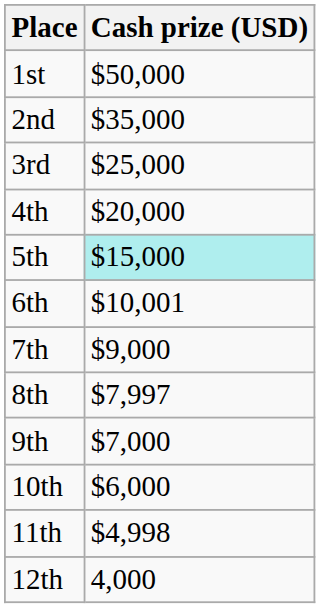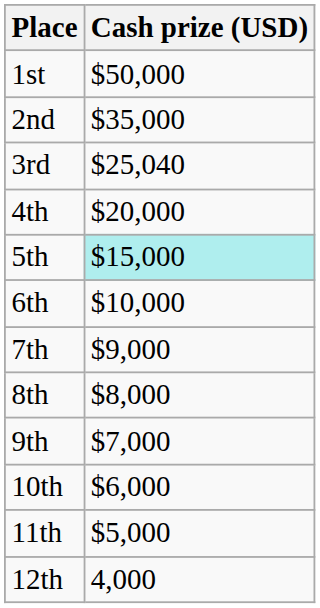3rd | Cash prize (USD): $25,000 -> $25,040
6th | Cash prize (USD): $10,001 -> $10,000
8th | Cash prize (USD): $7,997 -> $8,000
11th | Cash prize (USD): $4,998 -> $5,000
